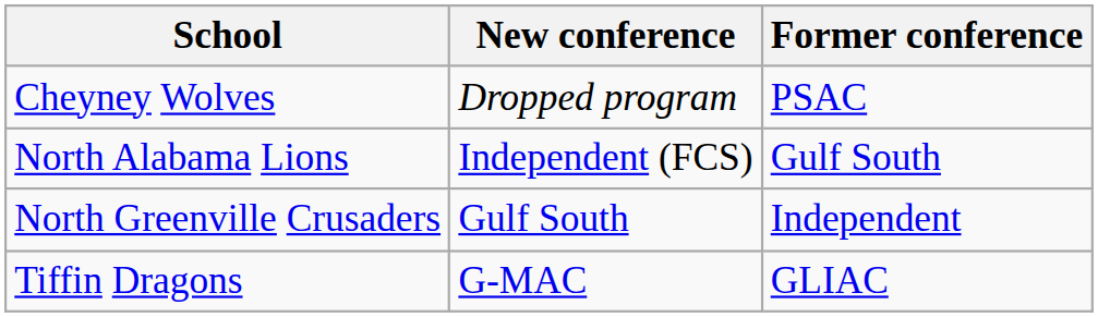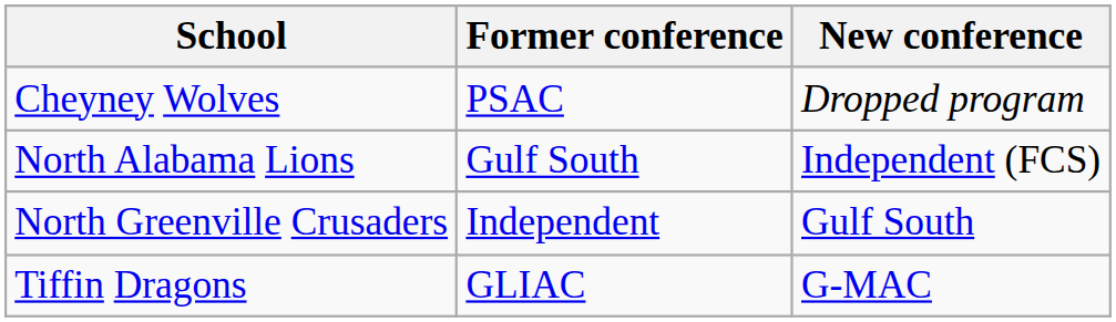columns swapped: Former conference <-> New conference
